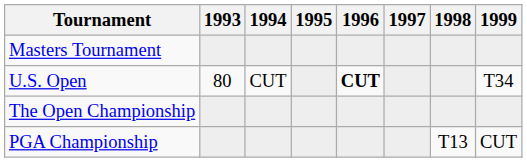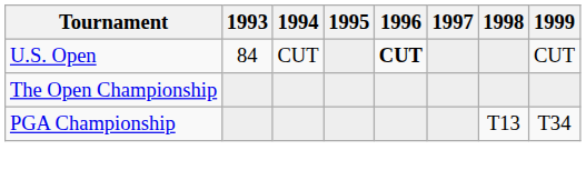- row: Masters Tournament
U.S. Open | 1993: 80 -> 84
U.S. Open | 1999: T34 -> CUT
PGA Championship | 1999: CUT -> T34
